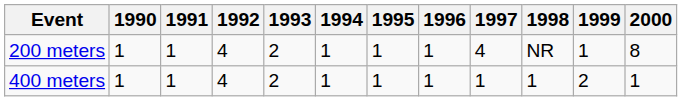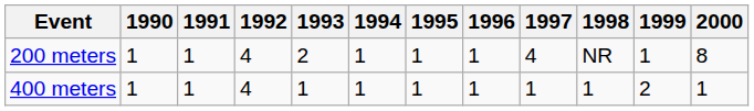400 meters | 1993: 2 -> 1
